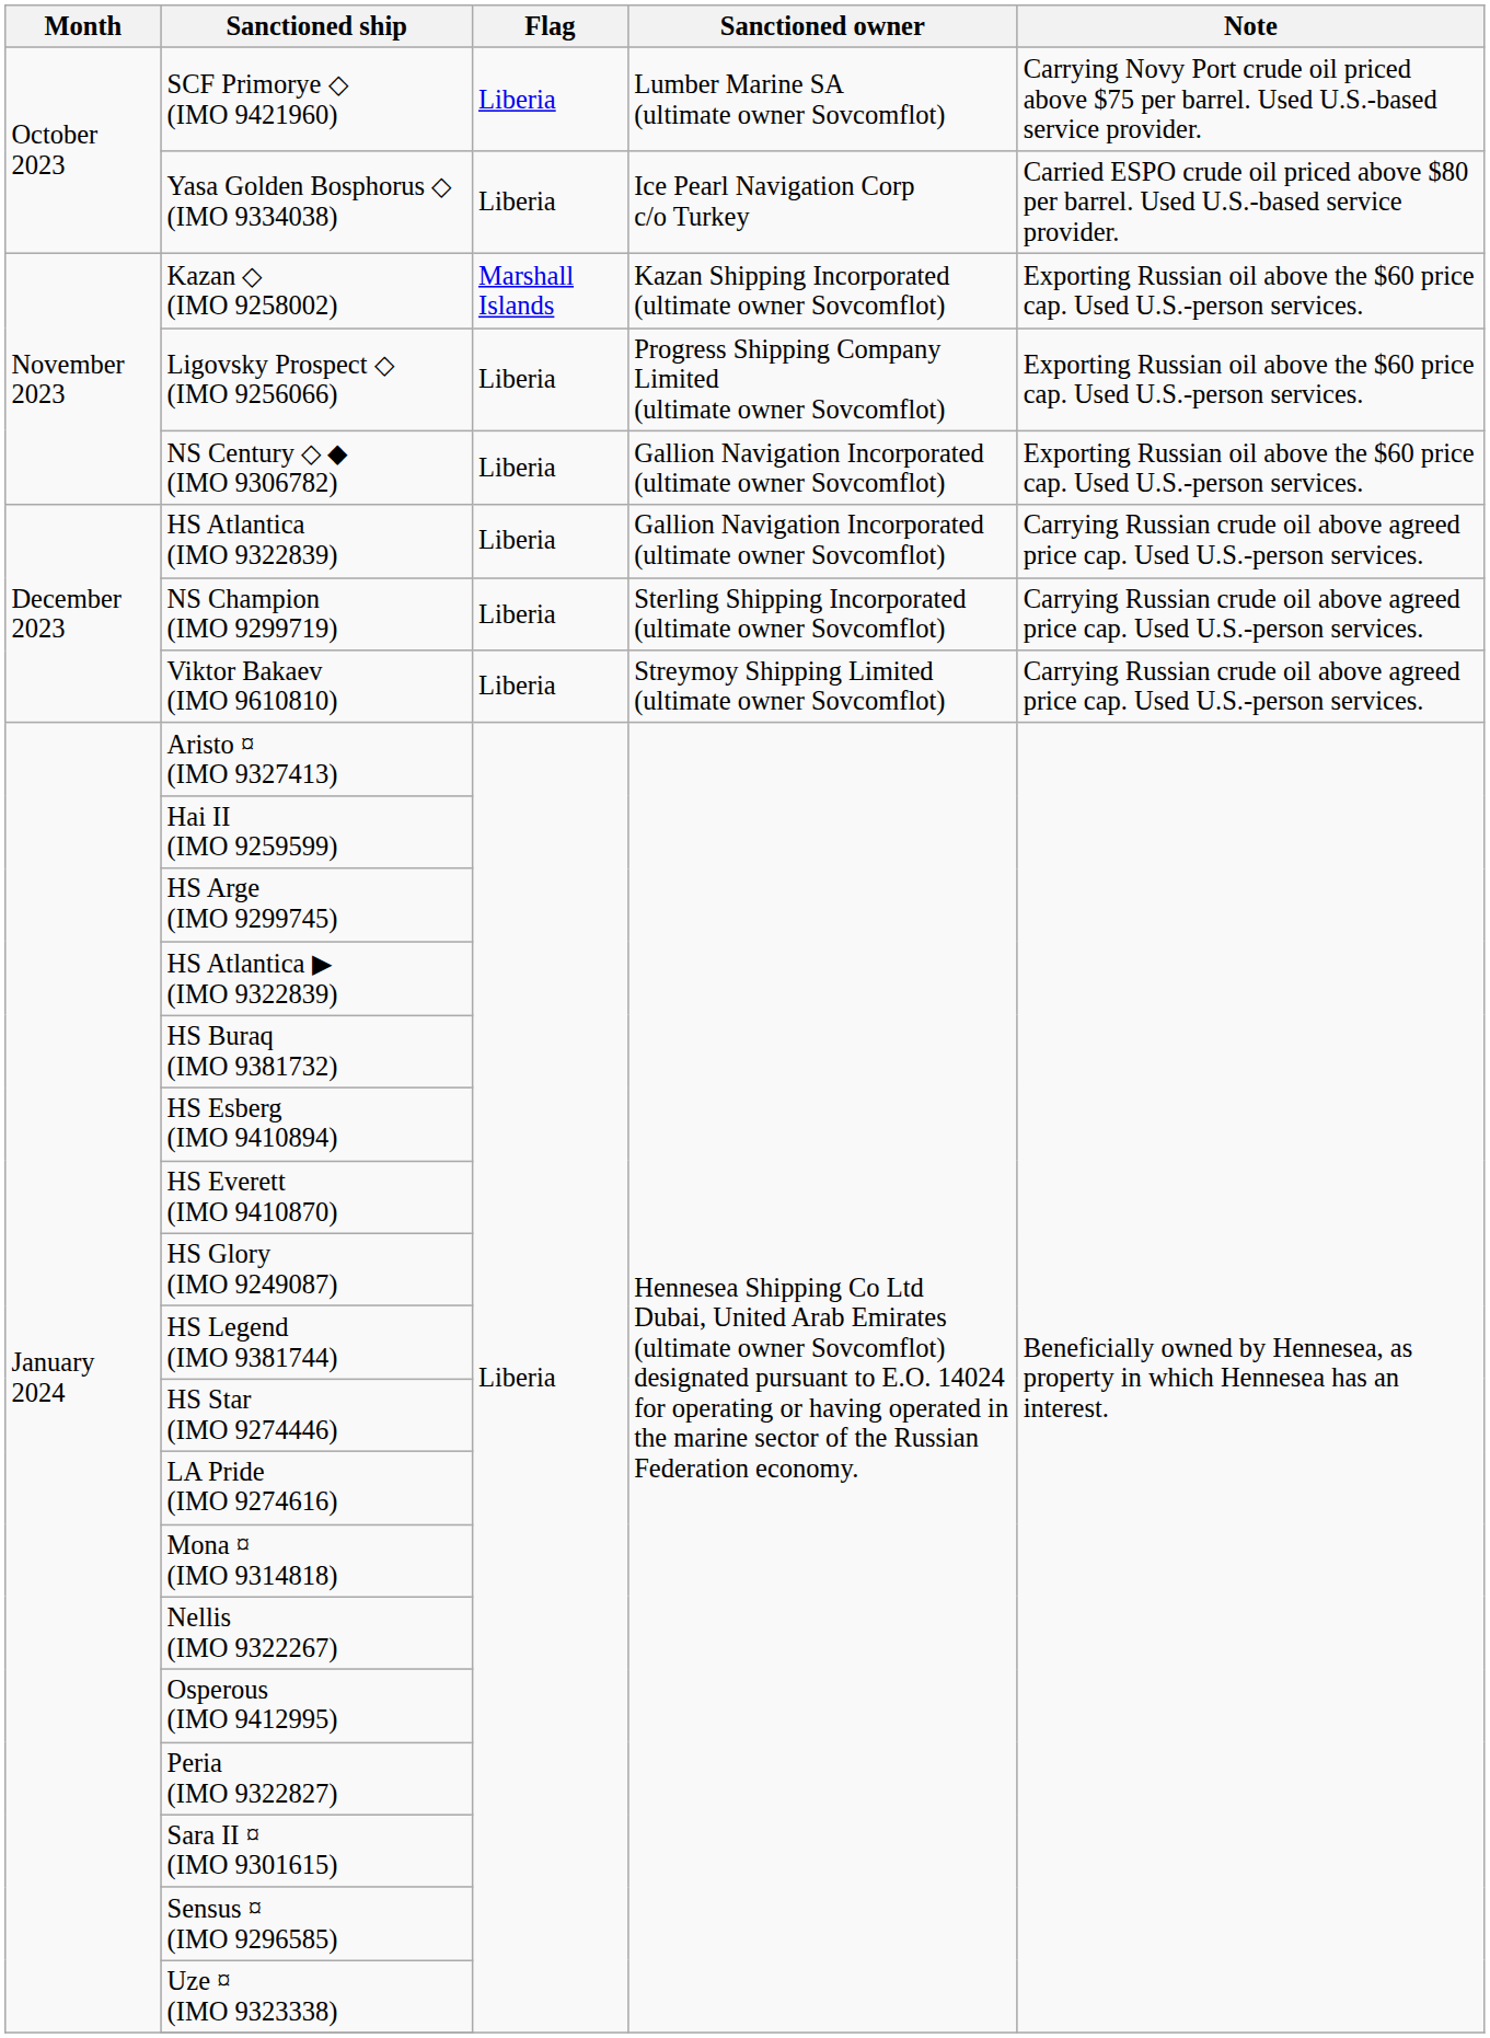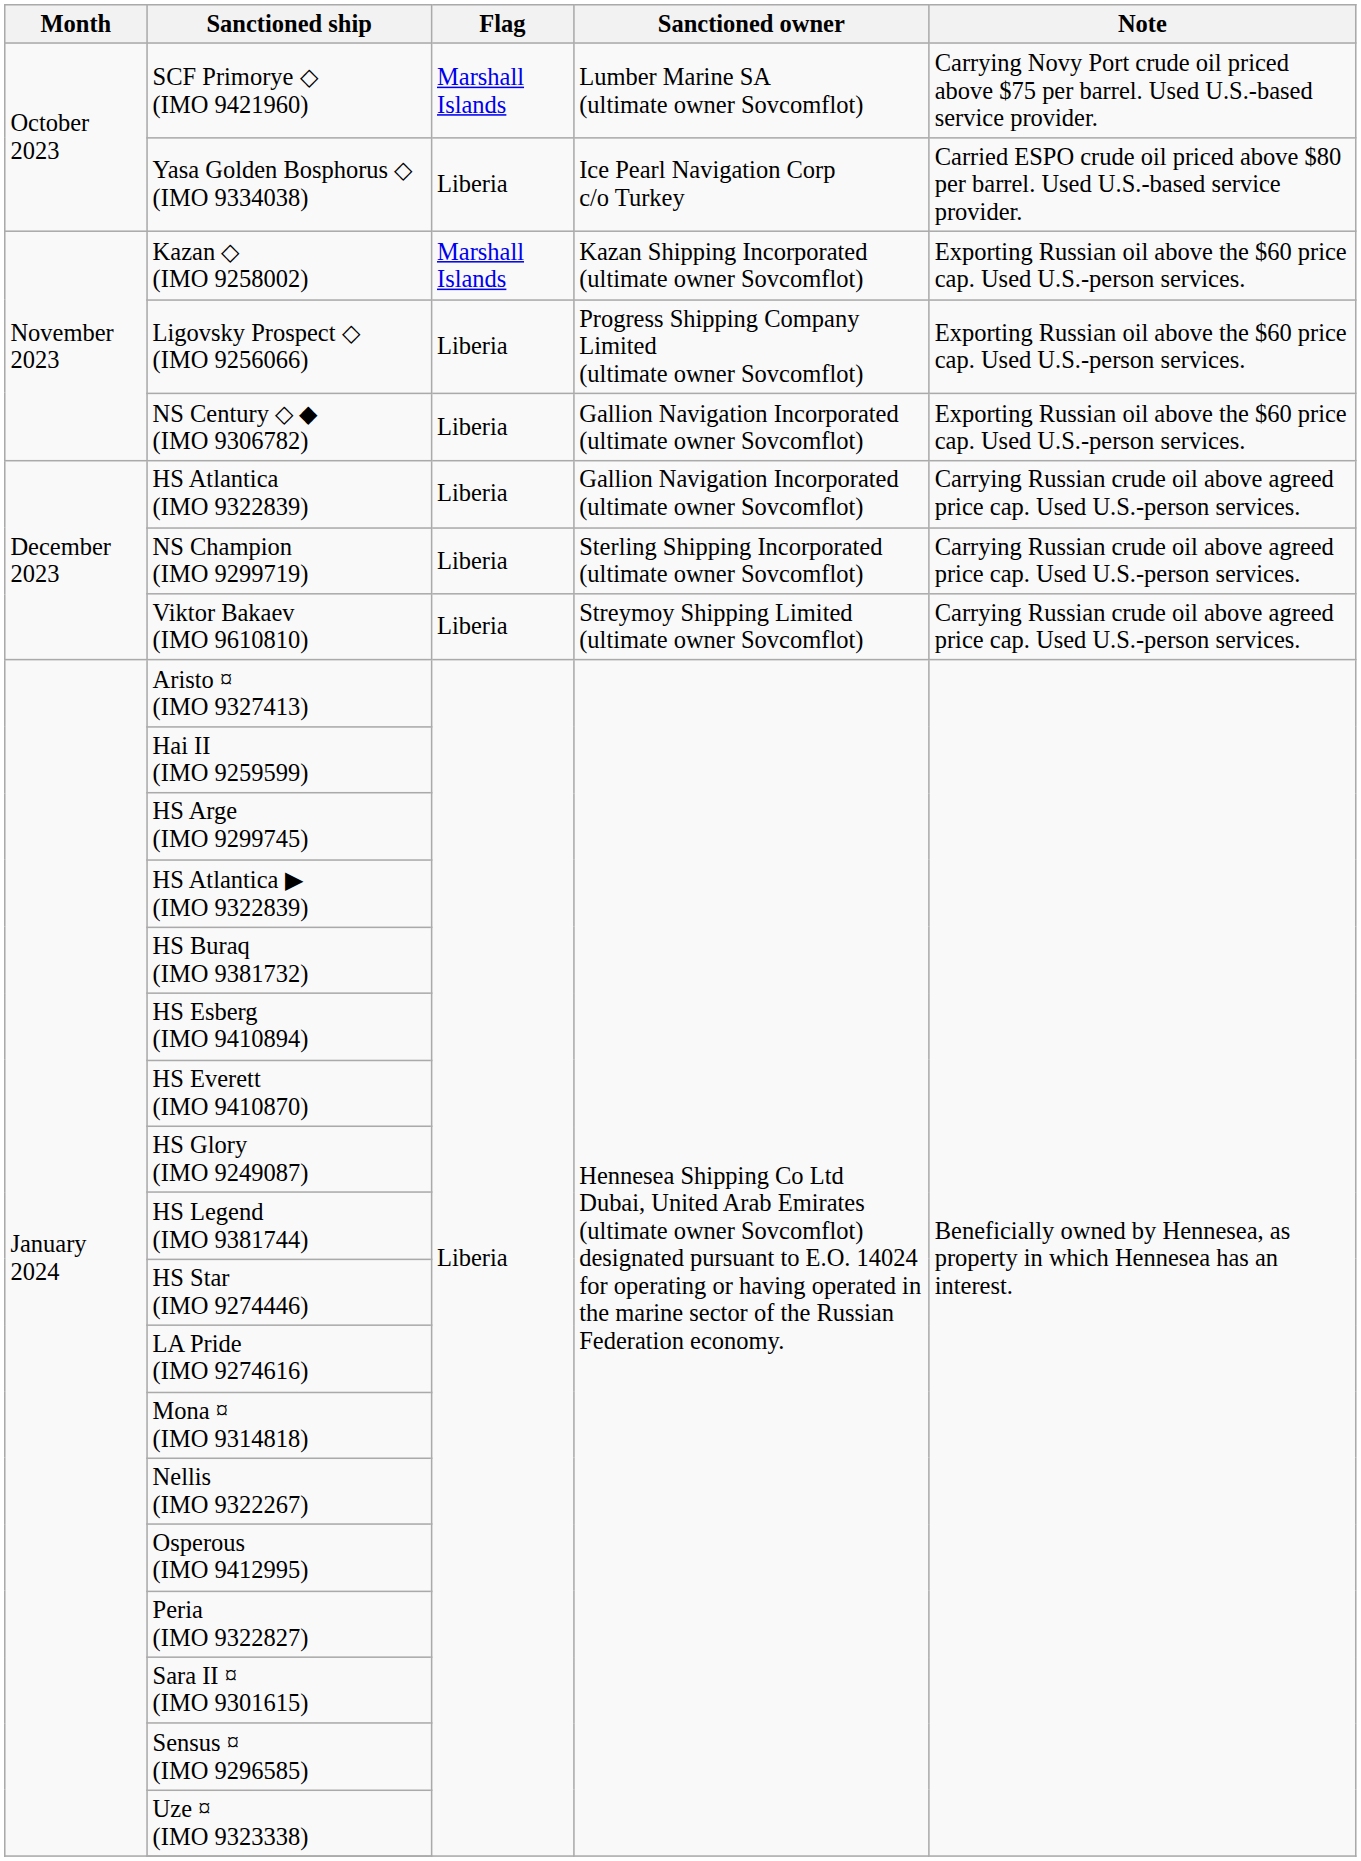SCF Primorye ◇ (IMO 9421960) | Flag: Liberia -> Marshall Islands
